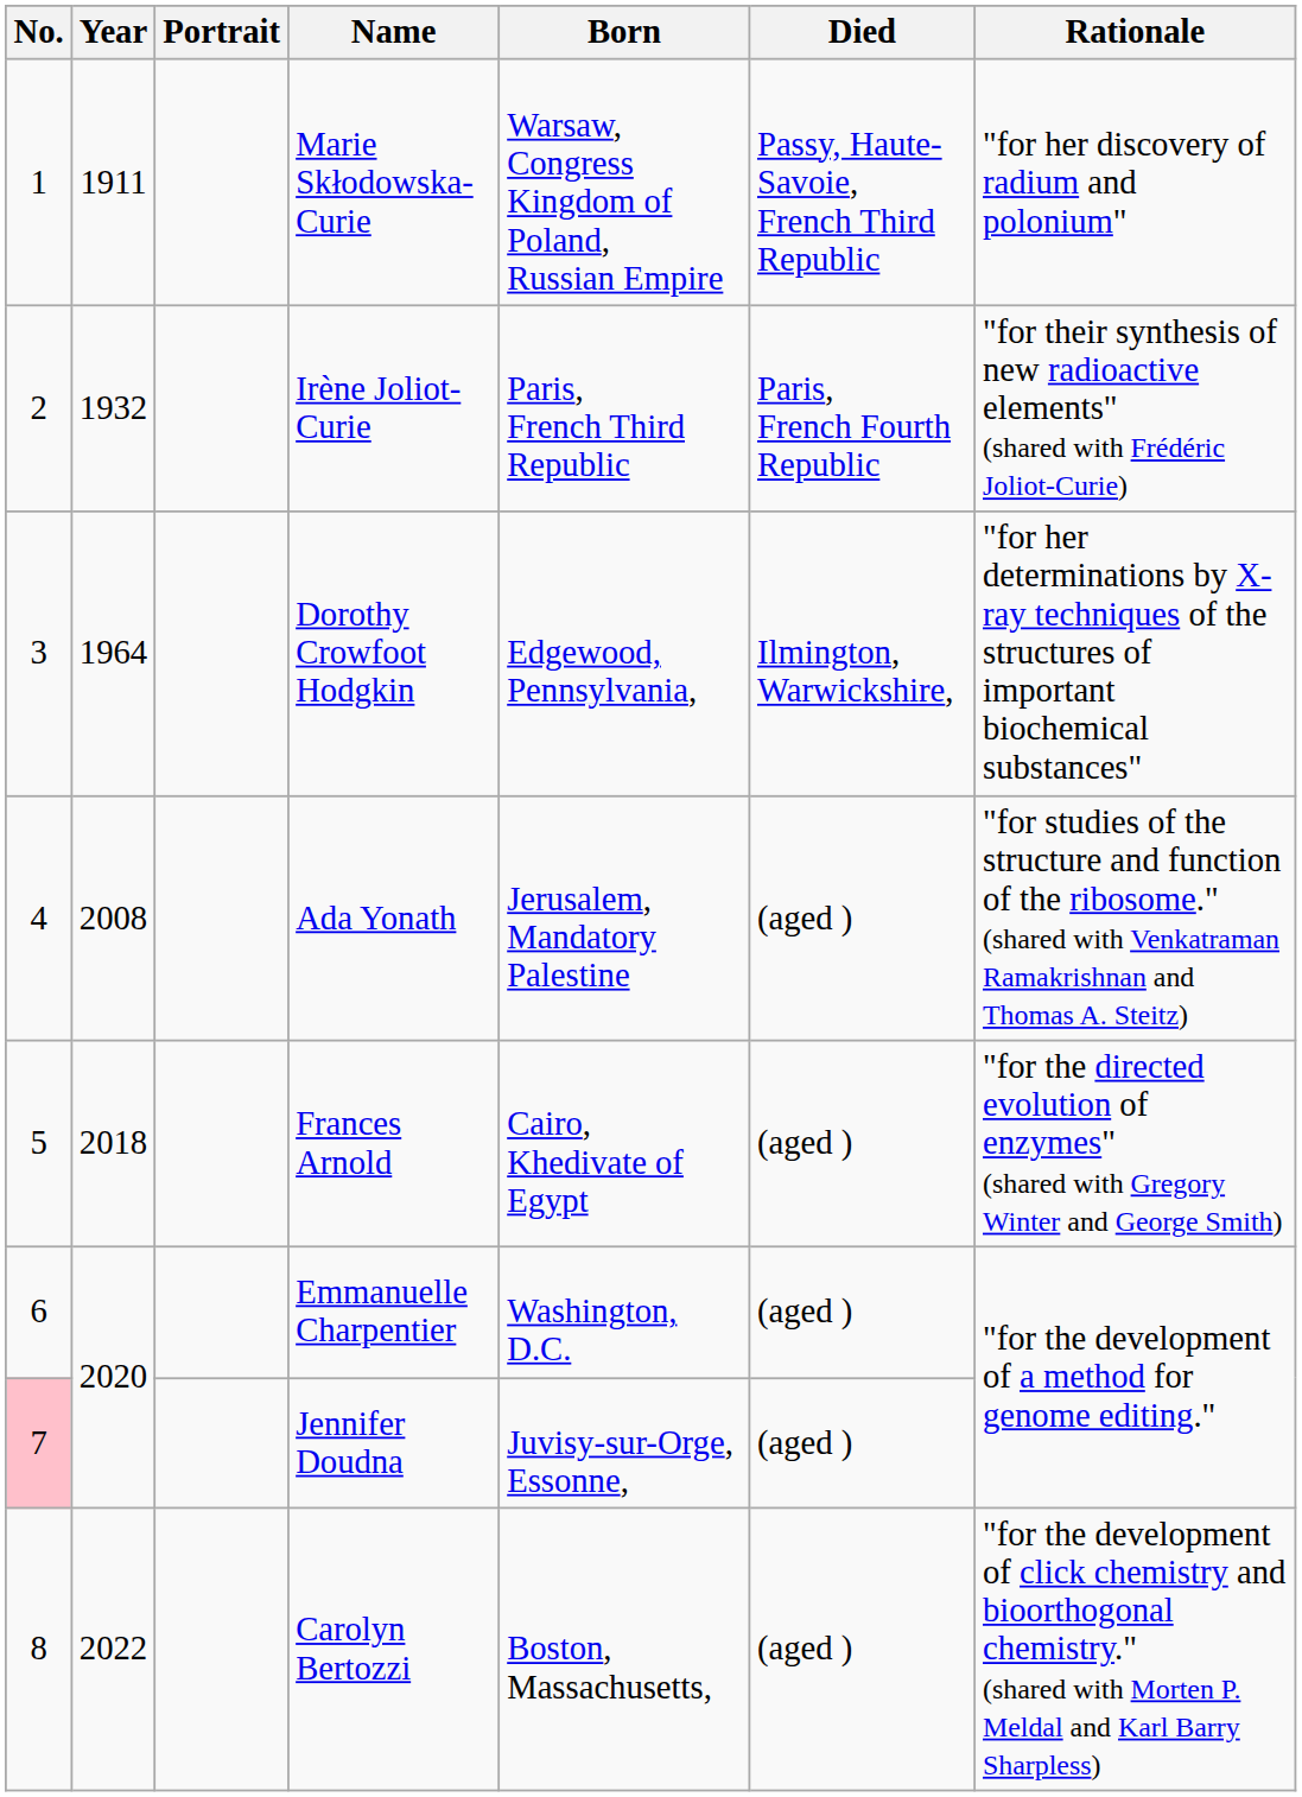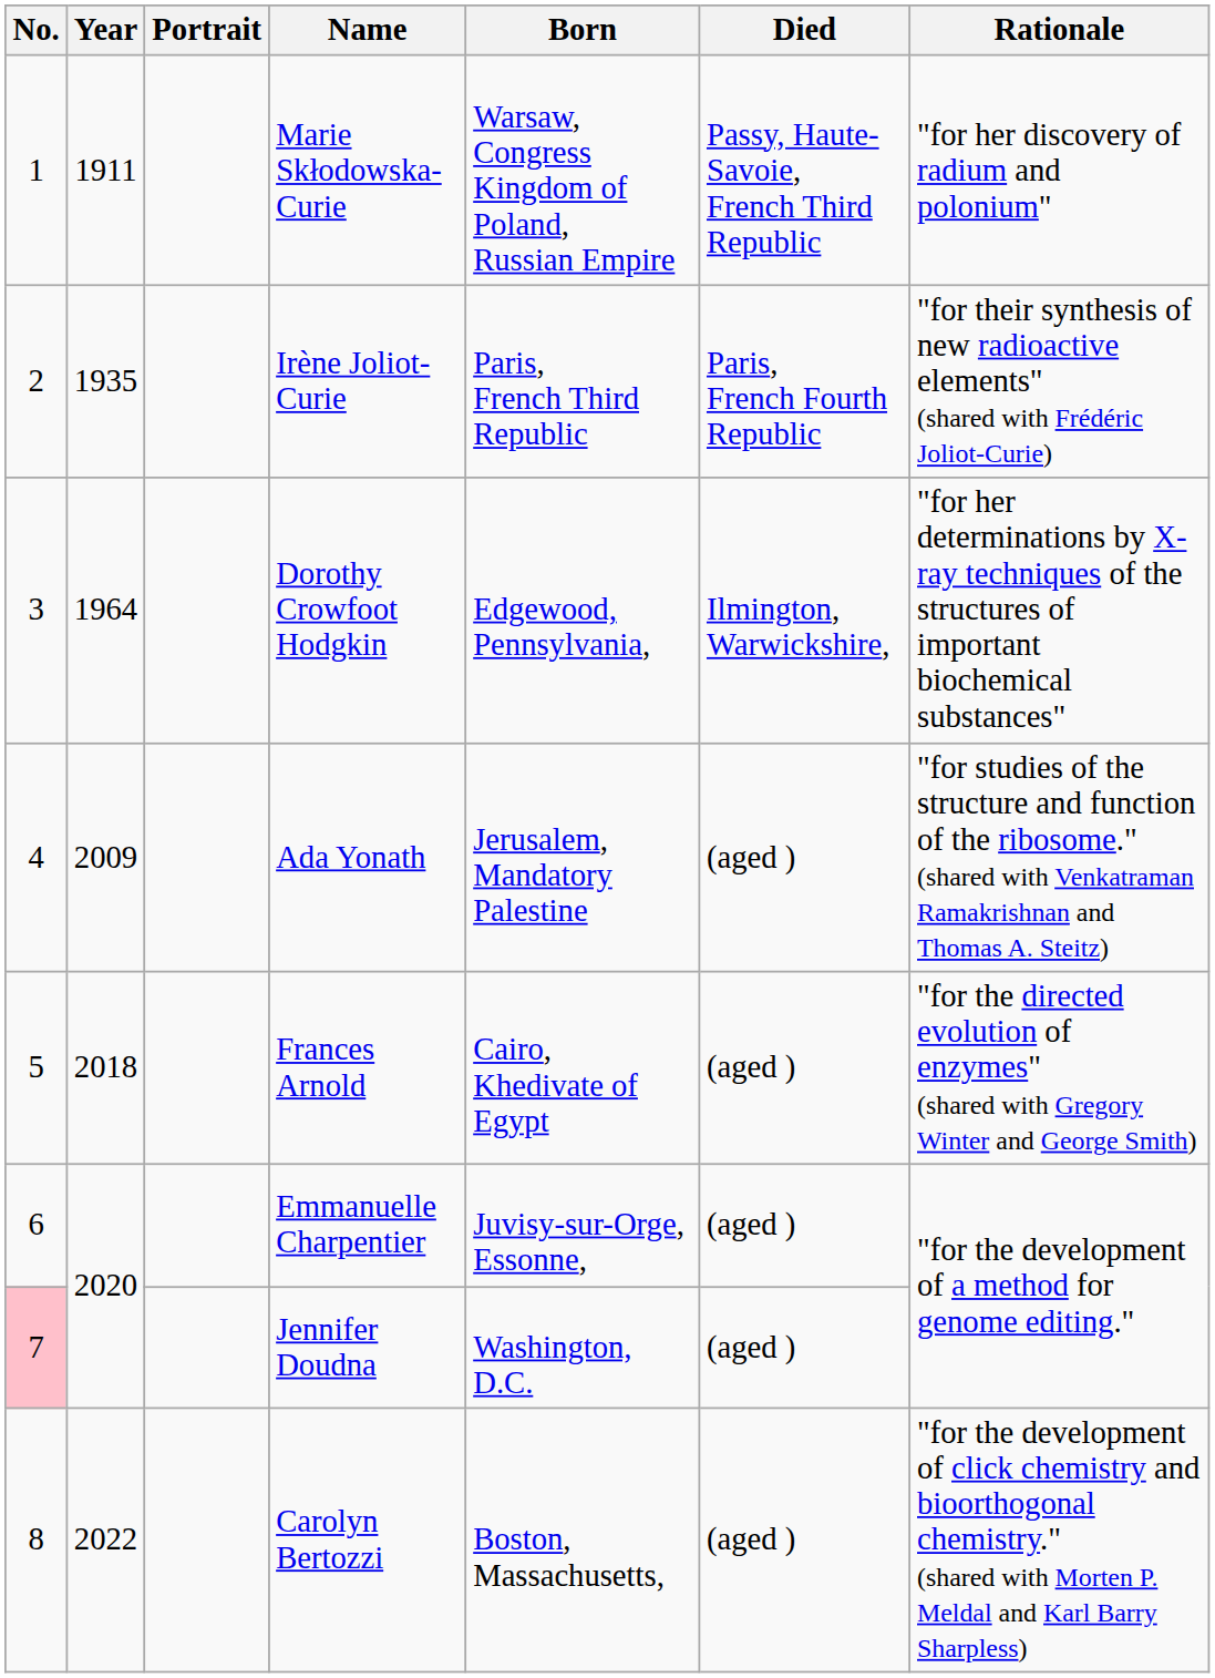Irène Joliot-Curie | Year: 1932 -> 1935
Ada Yonath | Year: 2008 -> 2009
Emmanuelle Charpentier | Born: Washington, D.C. -> Juvisy-sur-Orge, Essonne,
Jennifer Doudna | Born: Juvisy-sur-Orge, Essonne, -> Washington, D.C.
